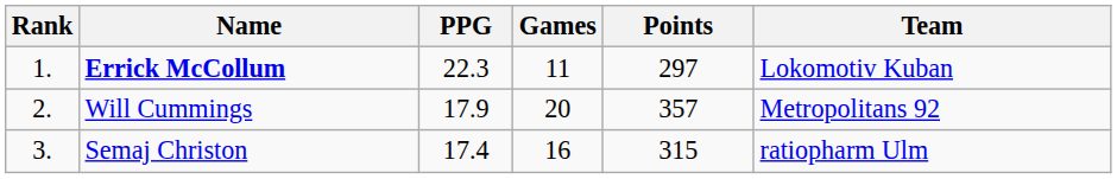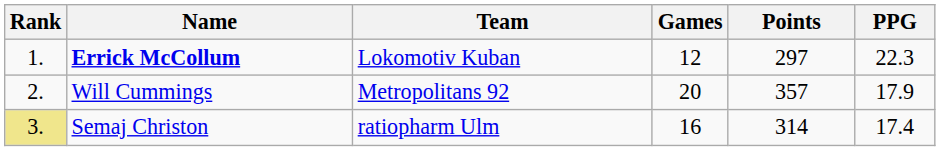columns swapped: Team <-> PPG
Errick McCollum | Games: 11 -> 12
Semaj Christon | Rank: no background -> khaki background
Semaj Christon | Points: 315 -> 314
